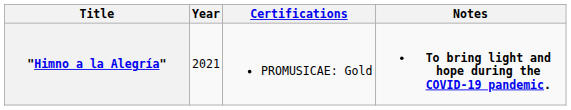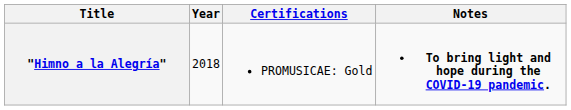"Himno a la Alegría" | Year: 2021 -> 2018
